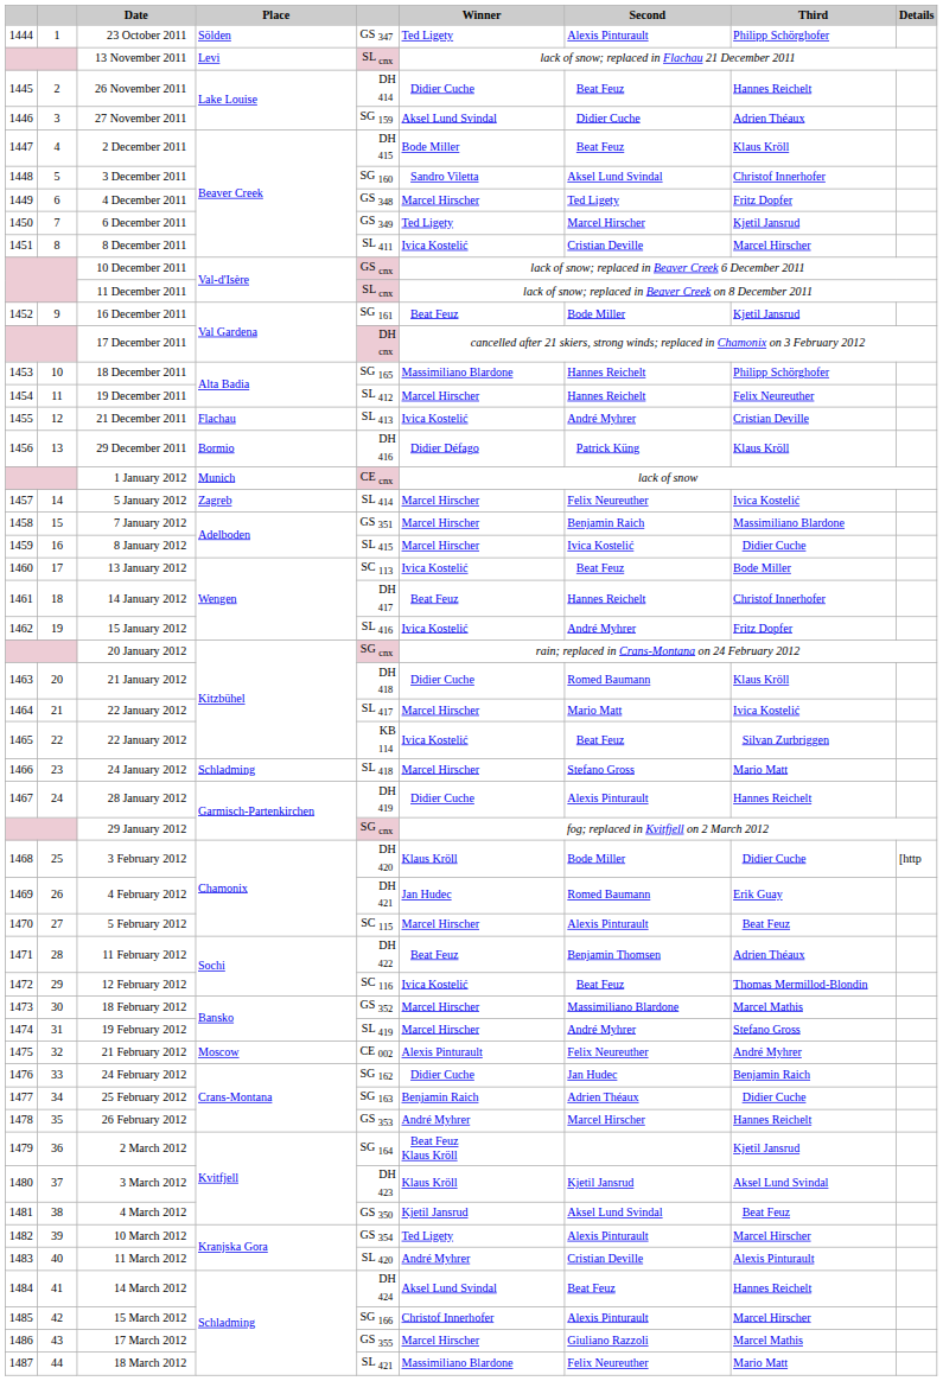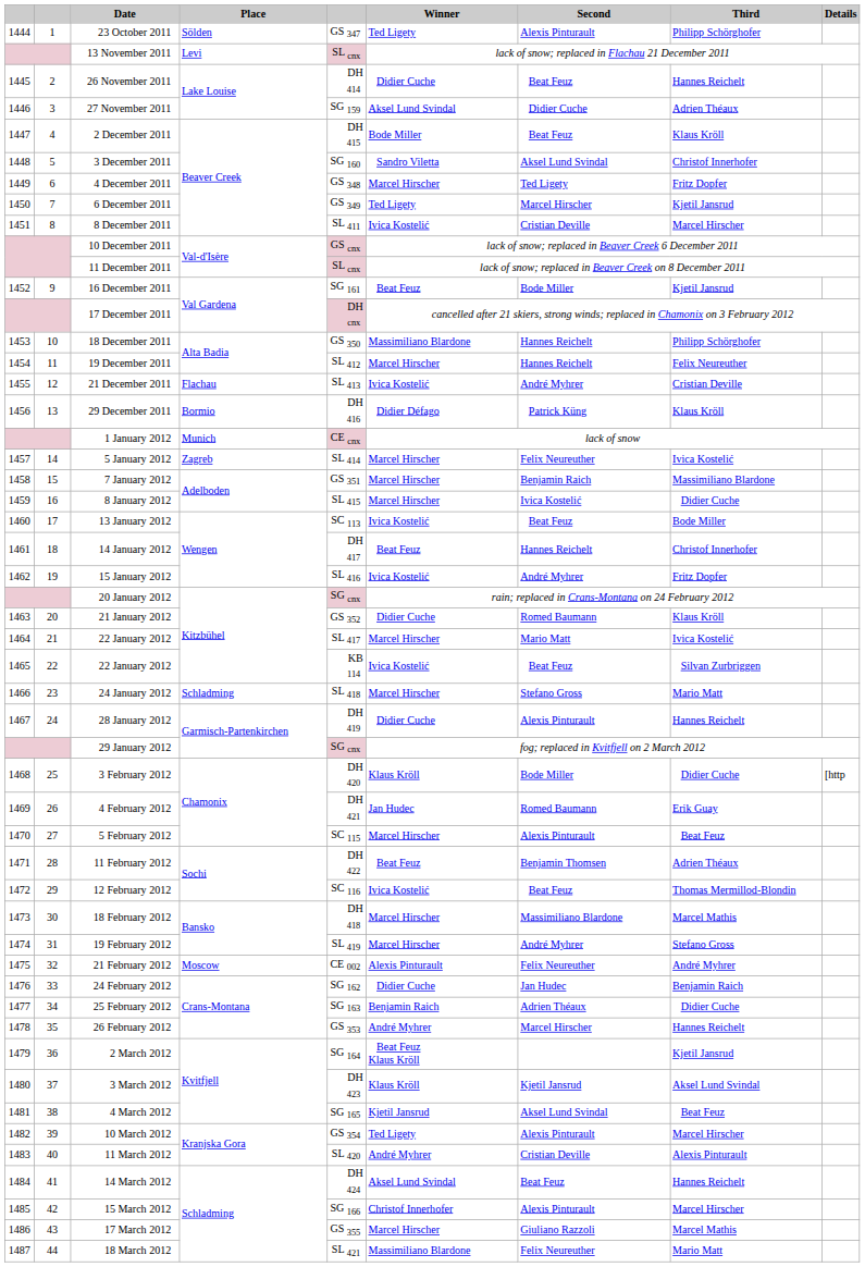18 December 2011 | column 5: SG 165 -> GS 350
21 January 2012 | column 5: DH 418 -> GS 352
18 February 2012 | column 5: GS 352 -> DH 418
4 March 2012 | column 5: GS 350 -> SG 165
